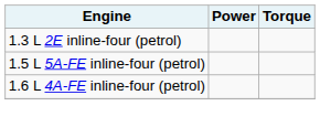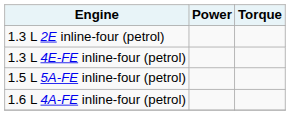+ row: 1.3 L 4E-FE inline-four (petrol)
